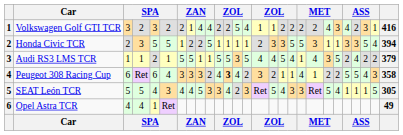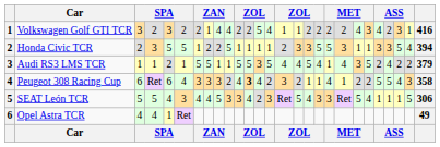SEAT León TCR | column 27: 305 -> 306
